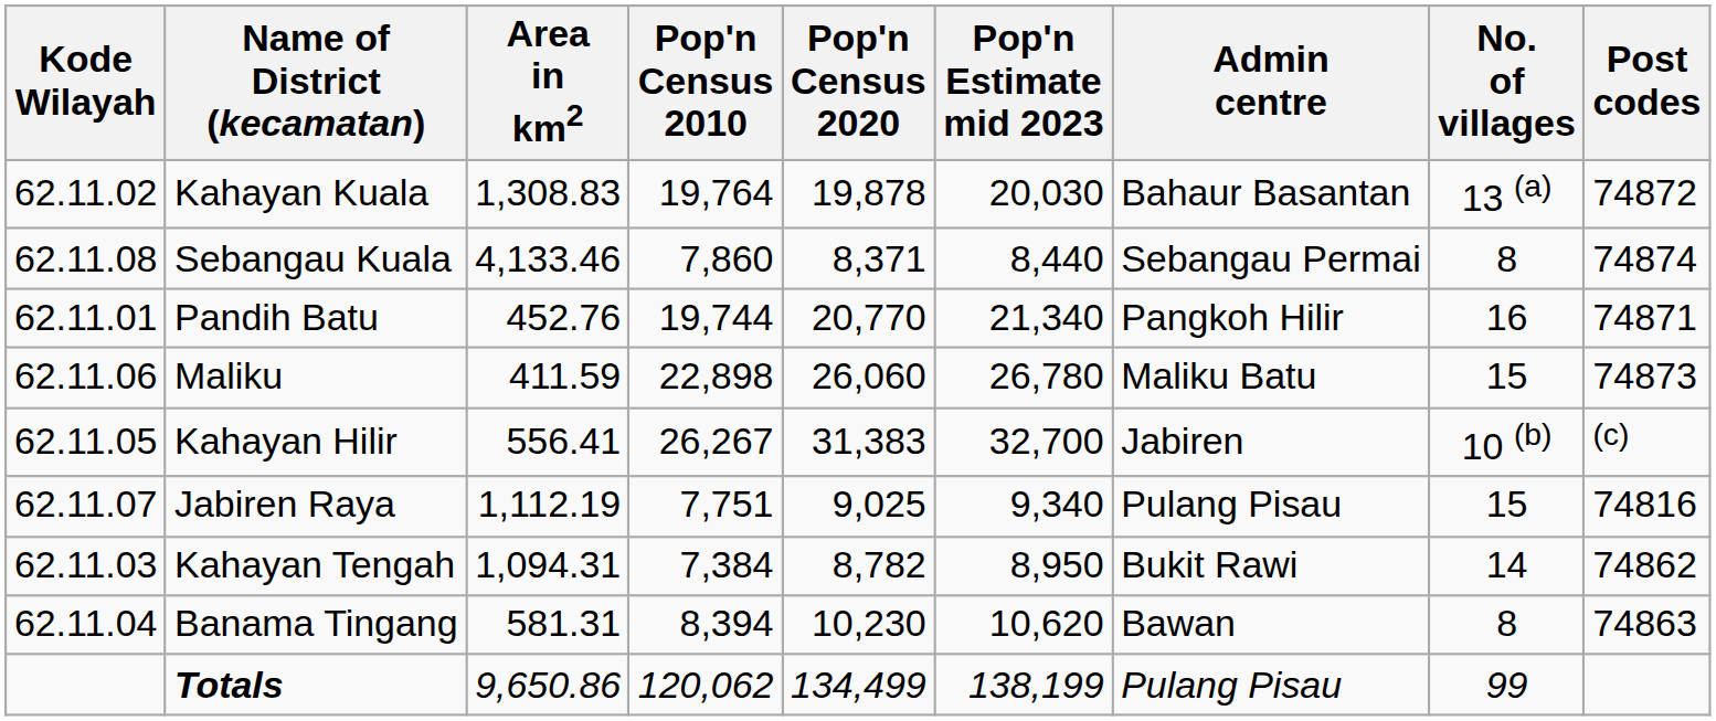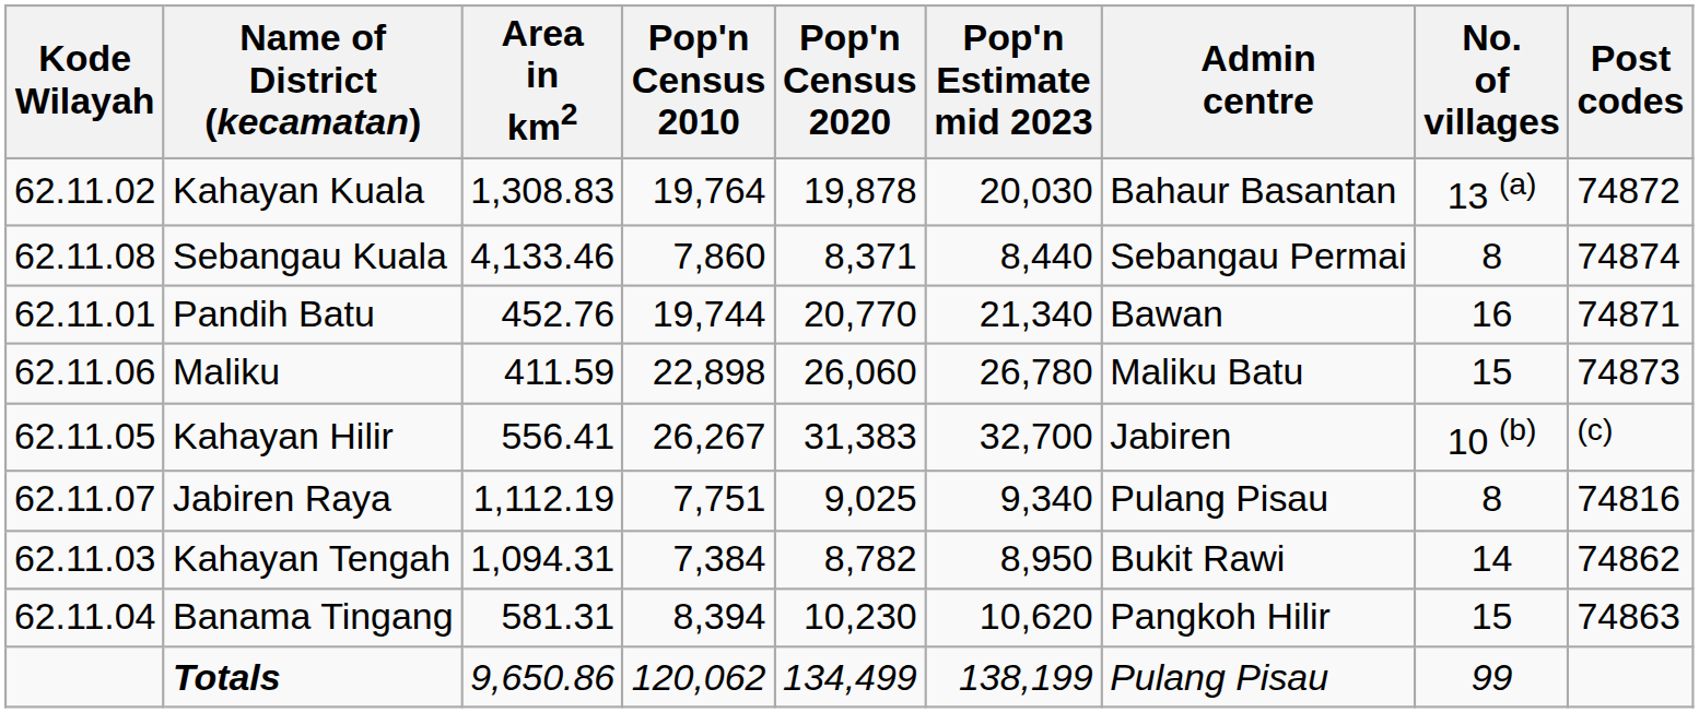Pandih Batu | Admin centre: Pangkoh Hilir -> Bawan
Jabiren Raya | No. of villages: 15 -> 8
Banama Tingang | Admin centre: Bawan -> Pangkoh Hilir
Banama Tingang | No. of villages: 8 -> 15
